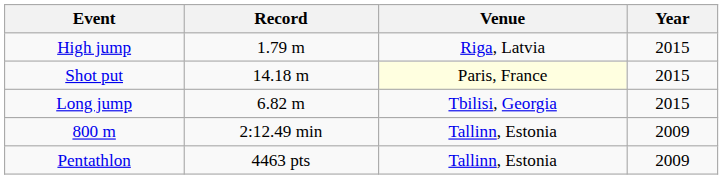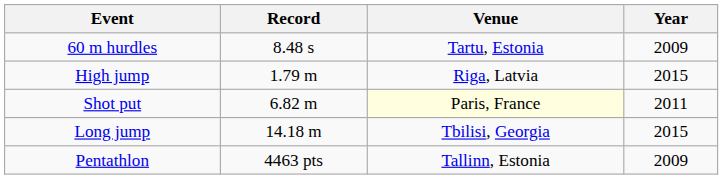+ row: 60 m hurdles | 8.48 s | Tartu, Estonia | 2009
Shot put | Record: 14.18 m -> 6.82 m
Shot put | Year: 2015 -> 2011
Long jump | Record: 6.82 m -> 14.18 m
- row: 800 m | 2:12.49 min | Tallinn, Estonia | 2009
